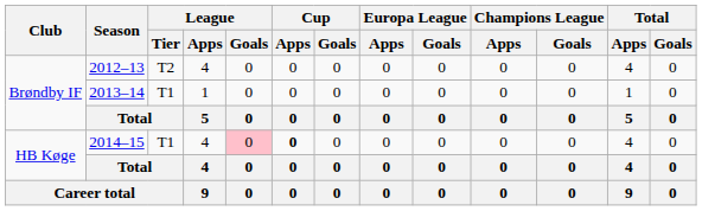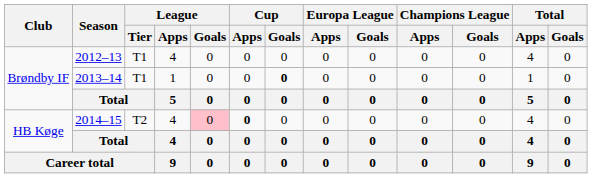2012–13 | League / Tier: T2 -> T1
2013–14 | Cup / Goals: normal -> bold
2014–15 | League / Tier: T1 -> T2
